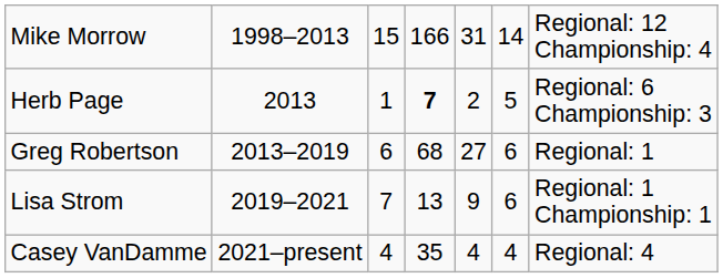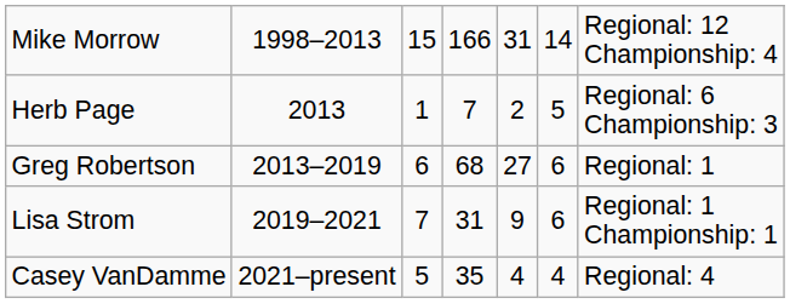Herb Page | column 4: bold -> normal
Lisa Strom | column 4: 13 -> 31
Casey VanDamme | column 3: 4 -> 5
